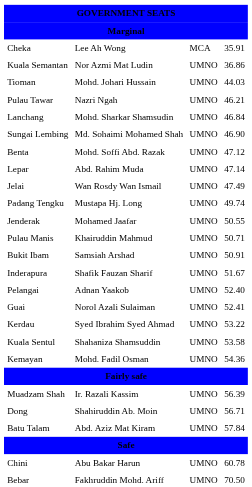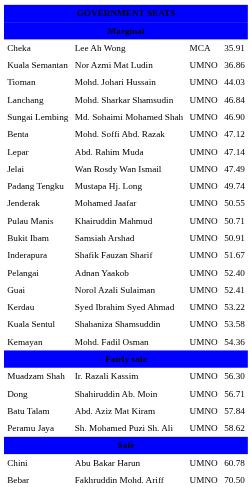- row: Pulau Tawar | Nazri Ngah | UMNO | 46.21
Muadzam Shah | column 4: 56.39 -> 56.30
+ row: Peramu Jaya | Sh. Mohamed Puzi Sh. Ali | UMNO | 58.62
